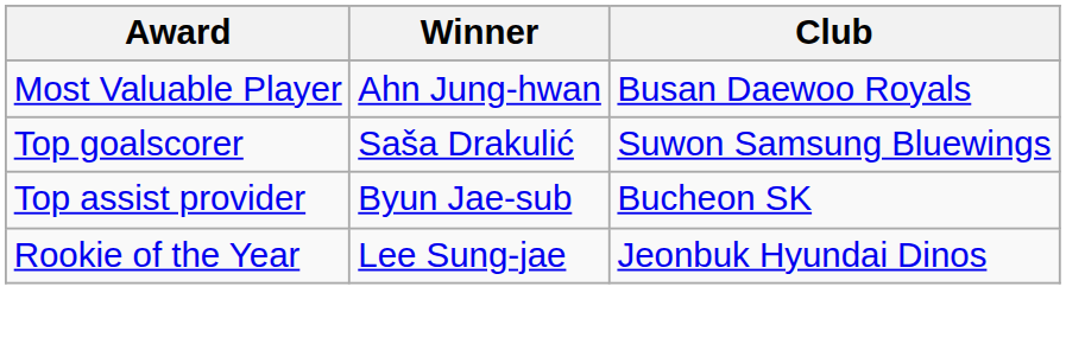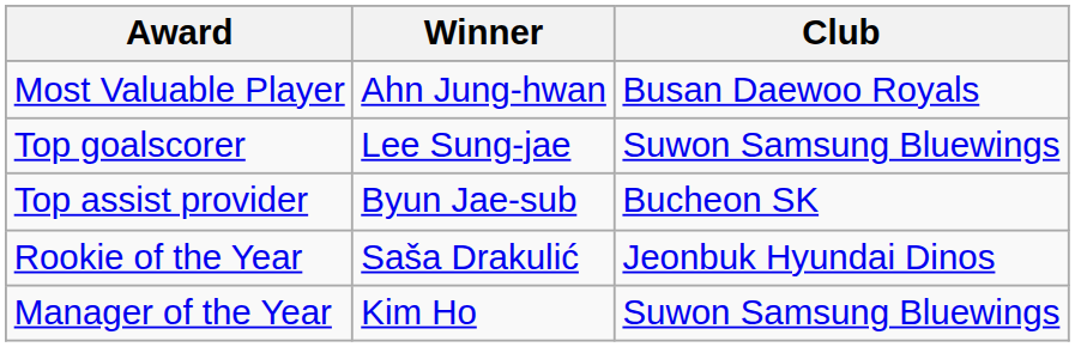Top goalscorer | Winner: Saša Drakulić -> Lee Sung-jae
Rookie of the Year | Winner: Lee Sung-jae -> Saša Drakulić
+ row: Manager of the Year | Kim Ho | Suwon Samsung Bluewings
